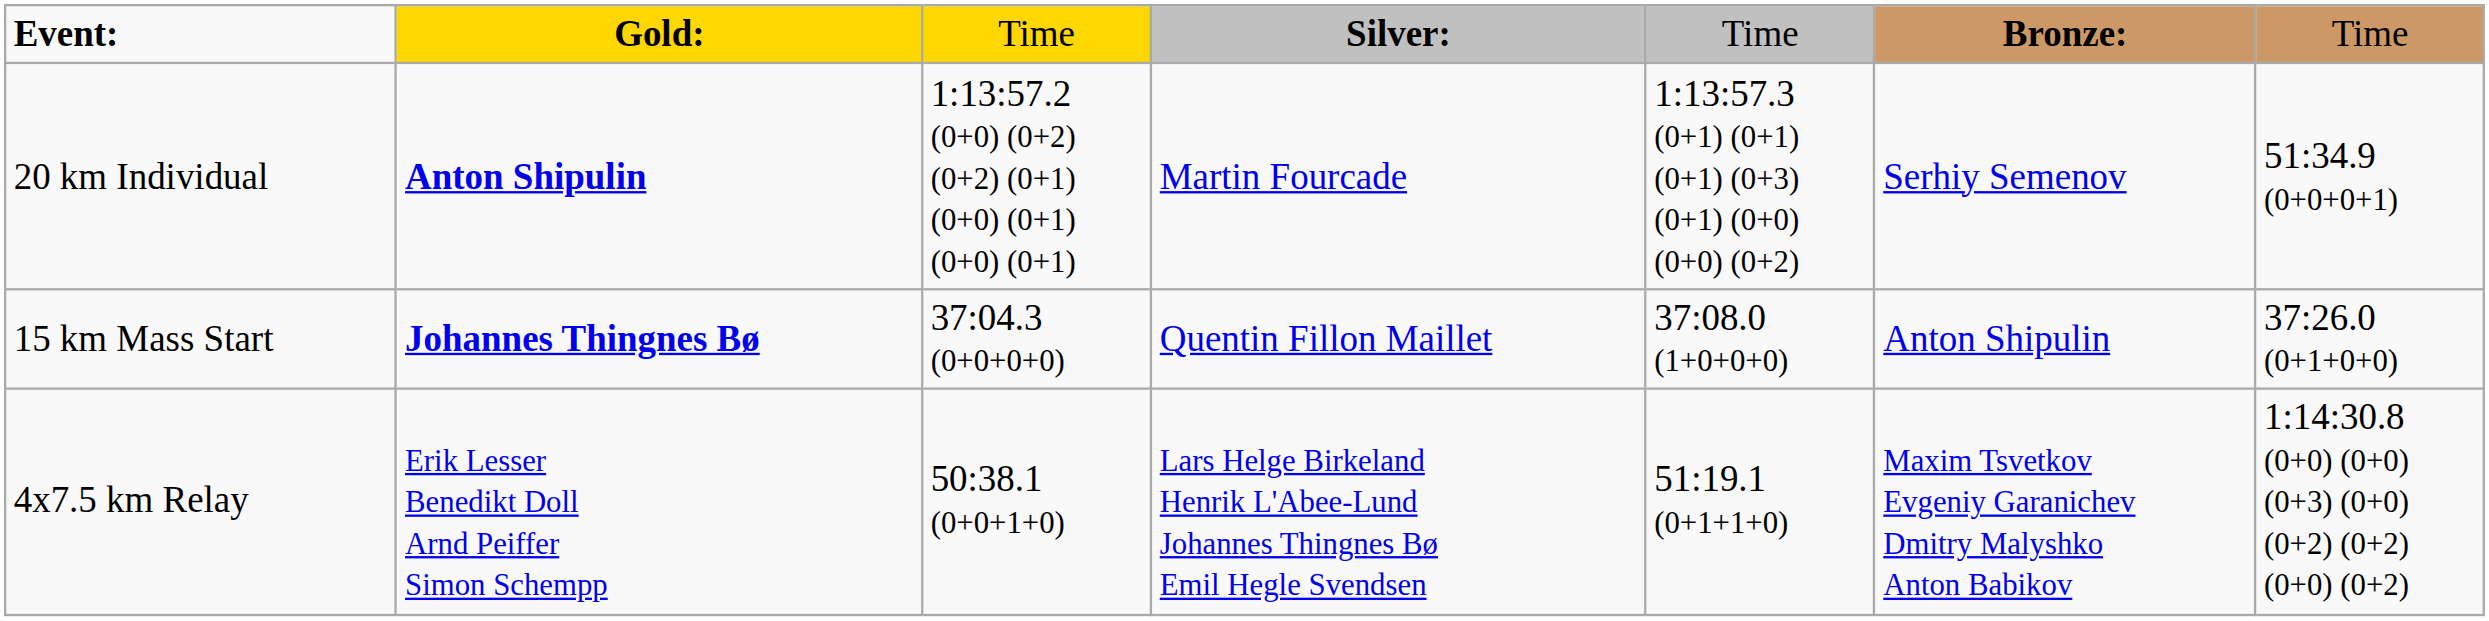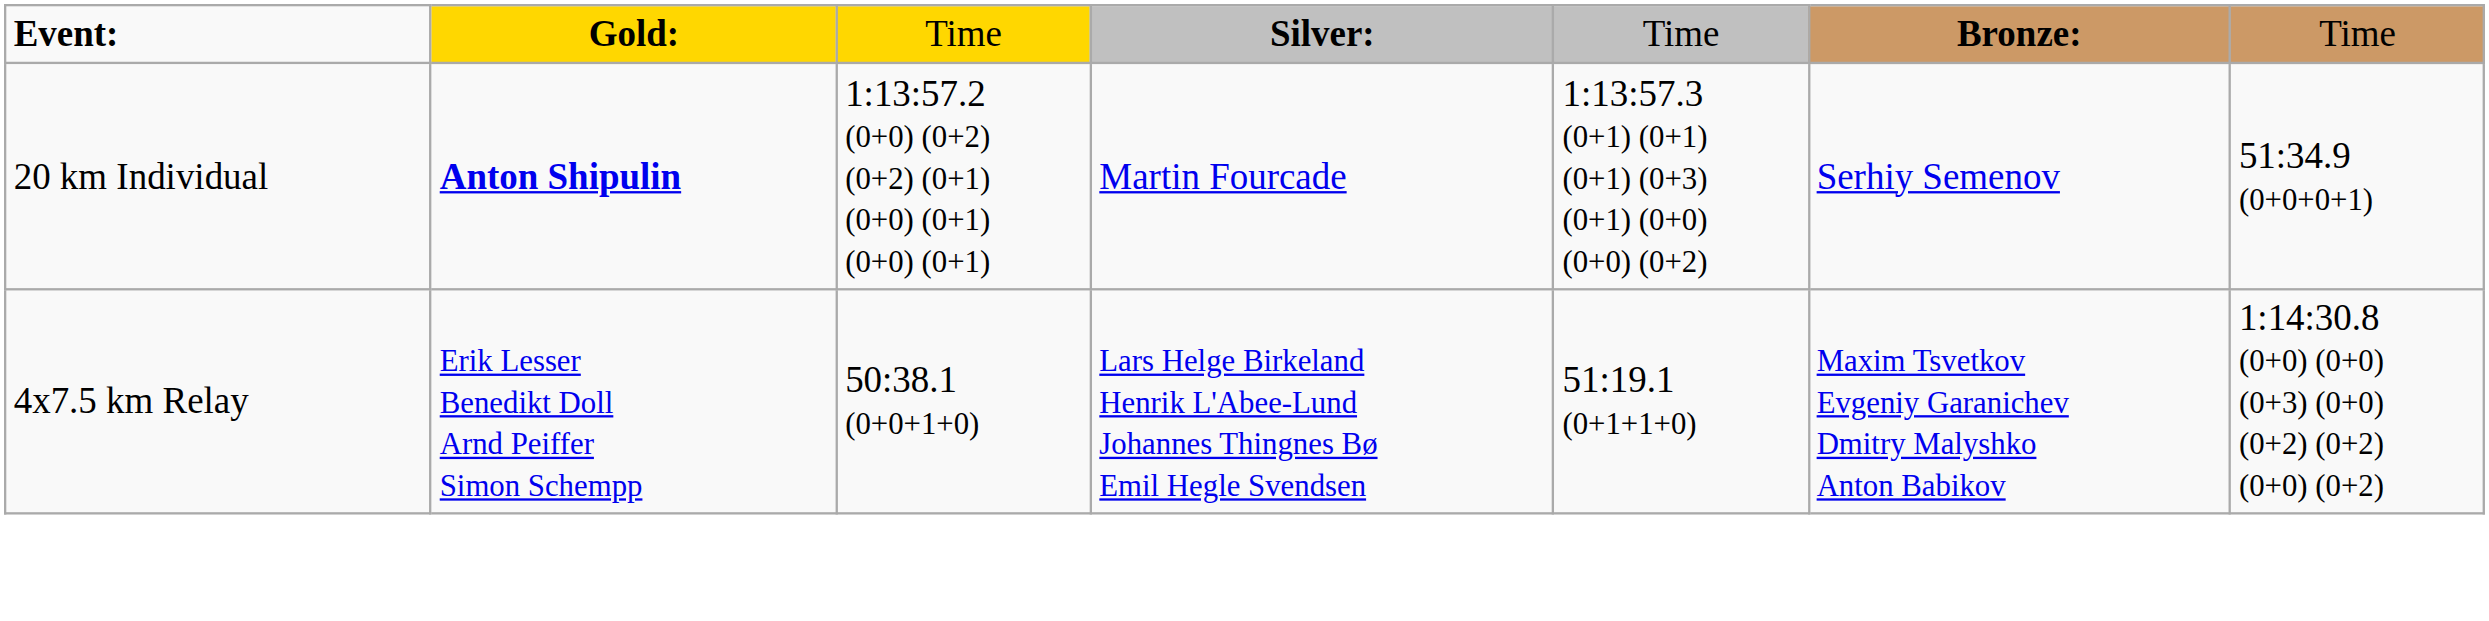- row: 15 km Mass Start | Johannes Thingnes Bø | 37:04.3 (0+0+0+0) | Quentin Fillon Maillet | 37:08.0 (1+0+0+0) | Anton Shipulin | 37:26.0 (0+1+0+0)
